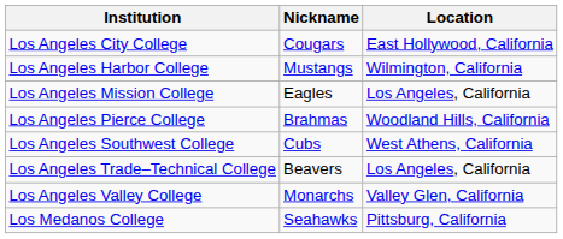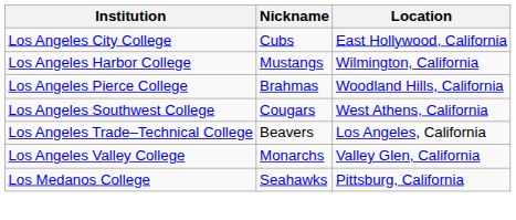Los Angeles City College | Nickname: Cougars -> Cubs
- row: Los Angeles Mission College | Eagles | Los Angeles, California
Los Angeles Southwest College | Nickname: Cubs -> Cougars
